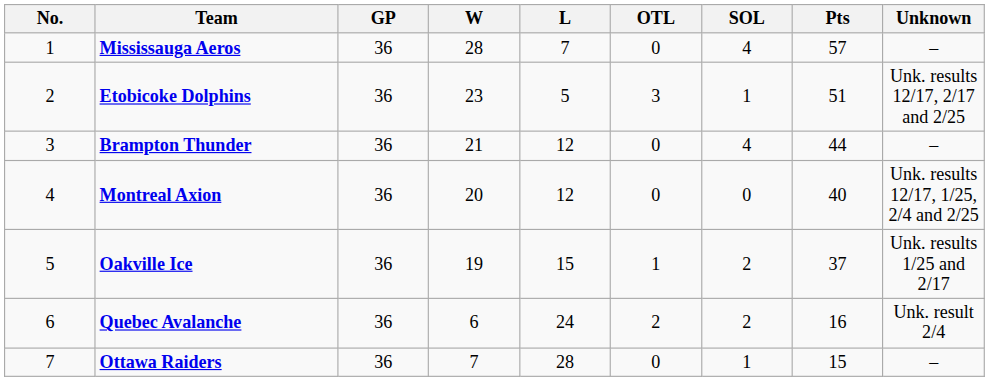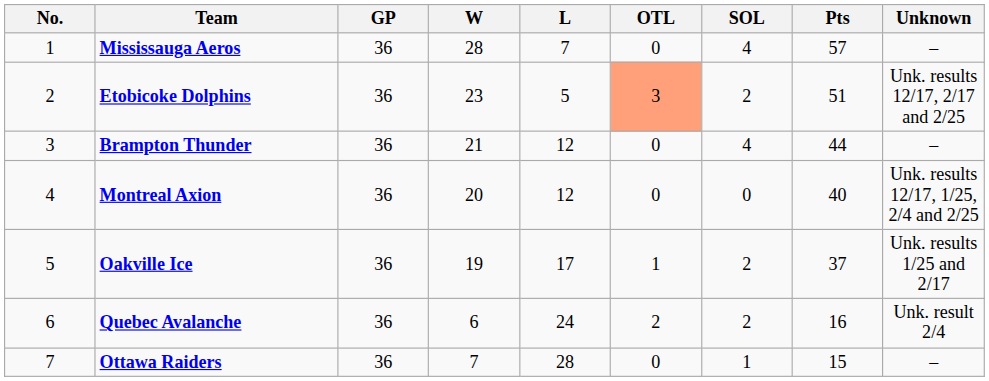Etobicoke Dolphins | OTL: no background -> lightsalmon background
Etobicoke Dolphins | SOL: 1 -> 2
Oakville Ice | L: 15 -> 17
